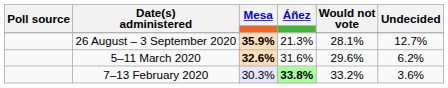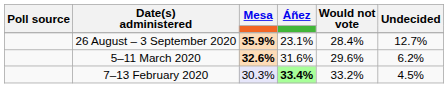26 August – 3 September 2020 | Áñez: 21.3% -> 23.1%
26 August – 3 September 2020 | Would not vote: 28.1% -> 28.4%
7–13 February 2020 | Áñez: 33.8% -> 33.4%
7–13 February 2020 | Undecided: 3.6% -> 4.5%
